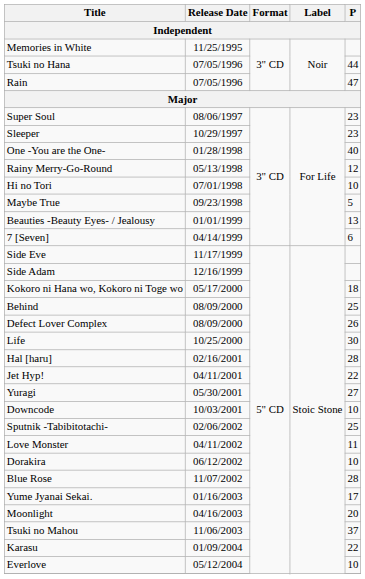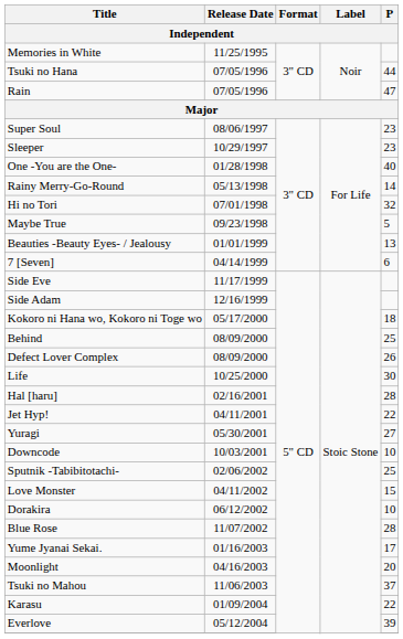Rainy Merry-Go-Round | P: 12 -> 14
Hi no Tori | P: 10 -> 32
Love Monster | P: 11 -> 15
Everlove | P: 10 -> 39
